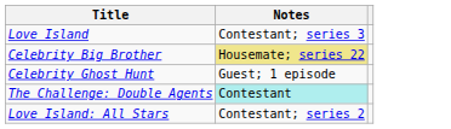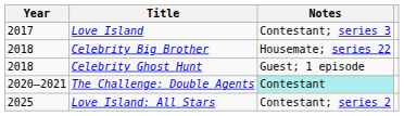+ column: Year | 2017 | 2018 | 2018 | 2020–2021 | 2025
Celebrity Big Brother | Notes: khaki background -> no background
